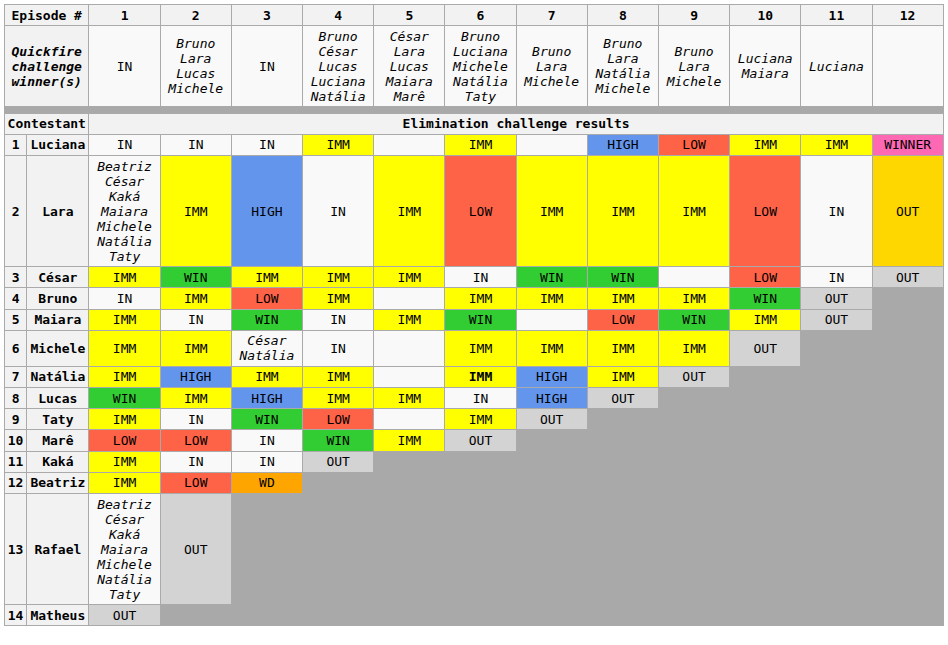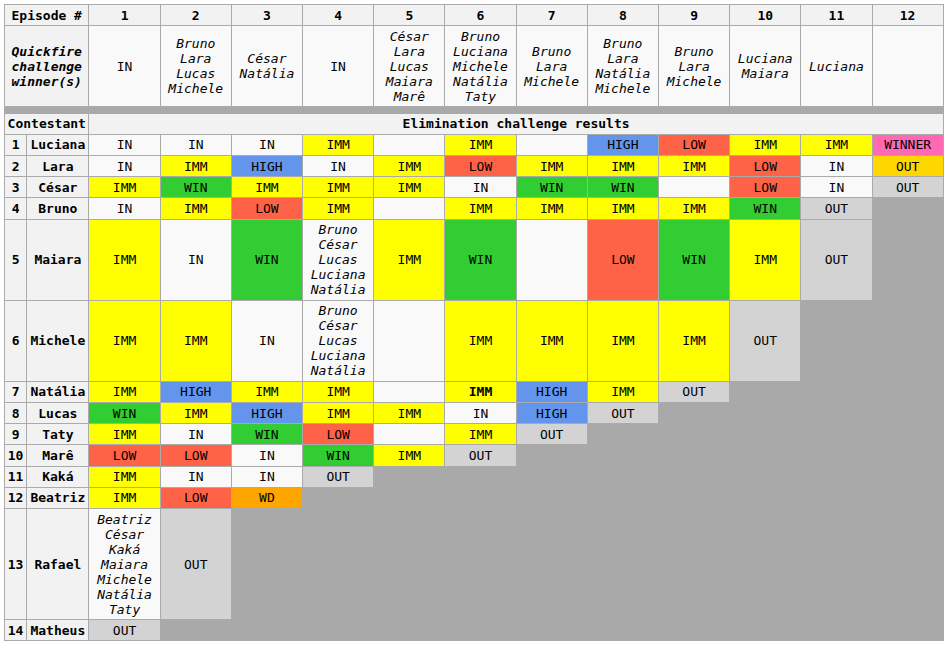Quickfire challenge winner(s) | 3: IN -> César Natália
Quickfire challenge winner(s) | 4: Bruno César Lucas Luciana Natália -> IN
Lara | 1: Beatriz César Kaká Maiara Michele Natália Taty -> IN
Maiara | 4: IN -> Bruno César Lucas Luciana Natália
Michele | 3: César Natália -> IN
Michele | 4: IN -> Bruno César Lucas Luciana Natália
